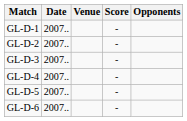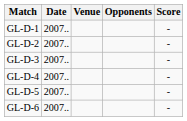columns swapped: Opponents <-> Score
